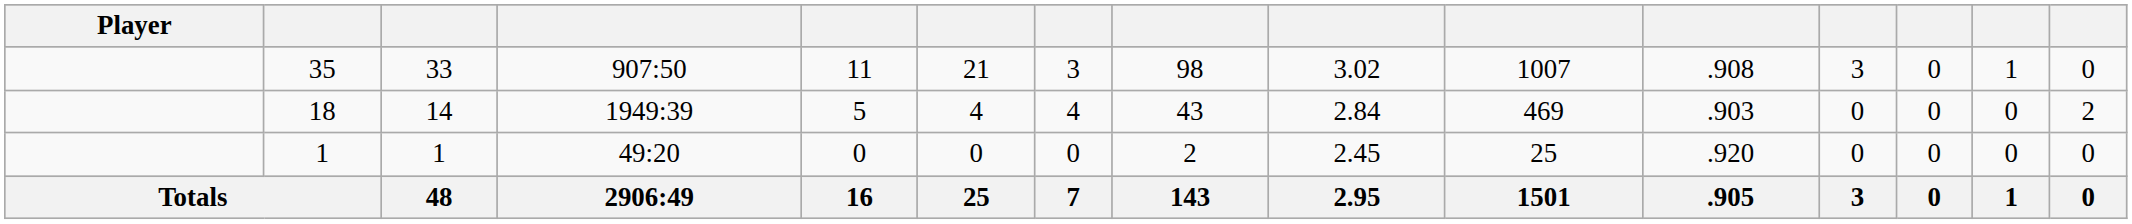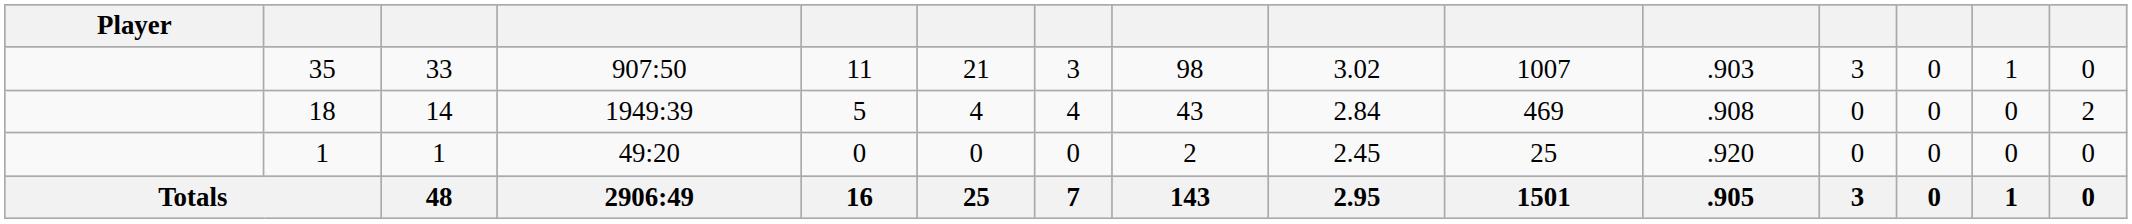35 | column 11: .908 -> .903
18 | column 11: .903 -> .908
